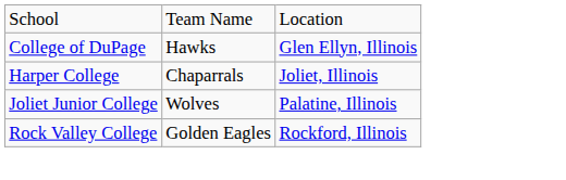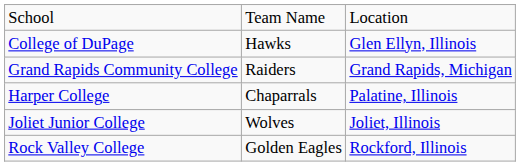+ row: Grand Rapids Community College | Raiders | Grand Rapids, Michigan
Harper College | column 3: Joliet, Illinois -> Palatine, Illinois
Joliet Junior College | column 3: Palatine, Illinois -> Joliet, Illinois
